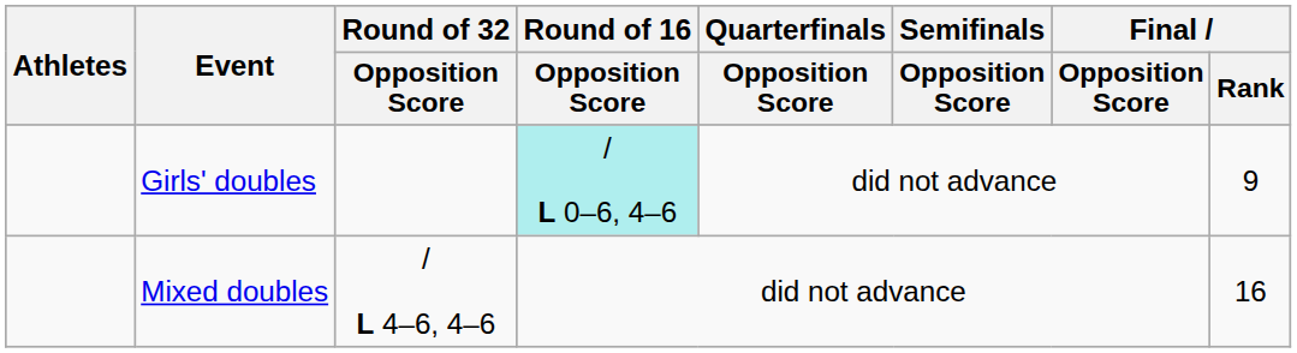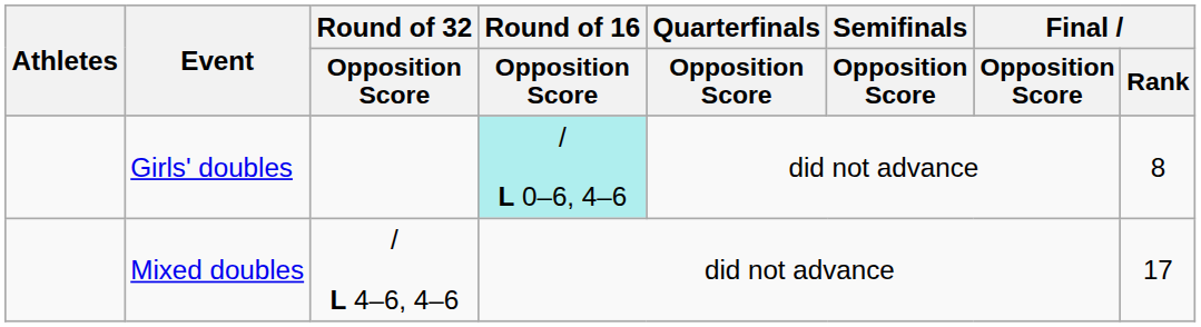Girls' doubles | Final / Rank: 9 -> 8
Mixed doubles | Final / Rank: 16 -> 17
